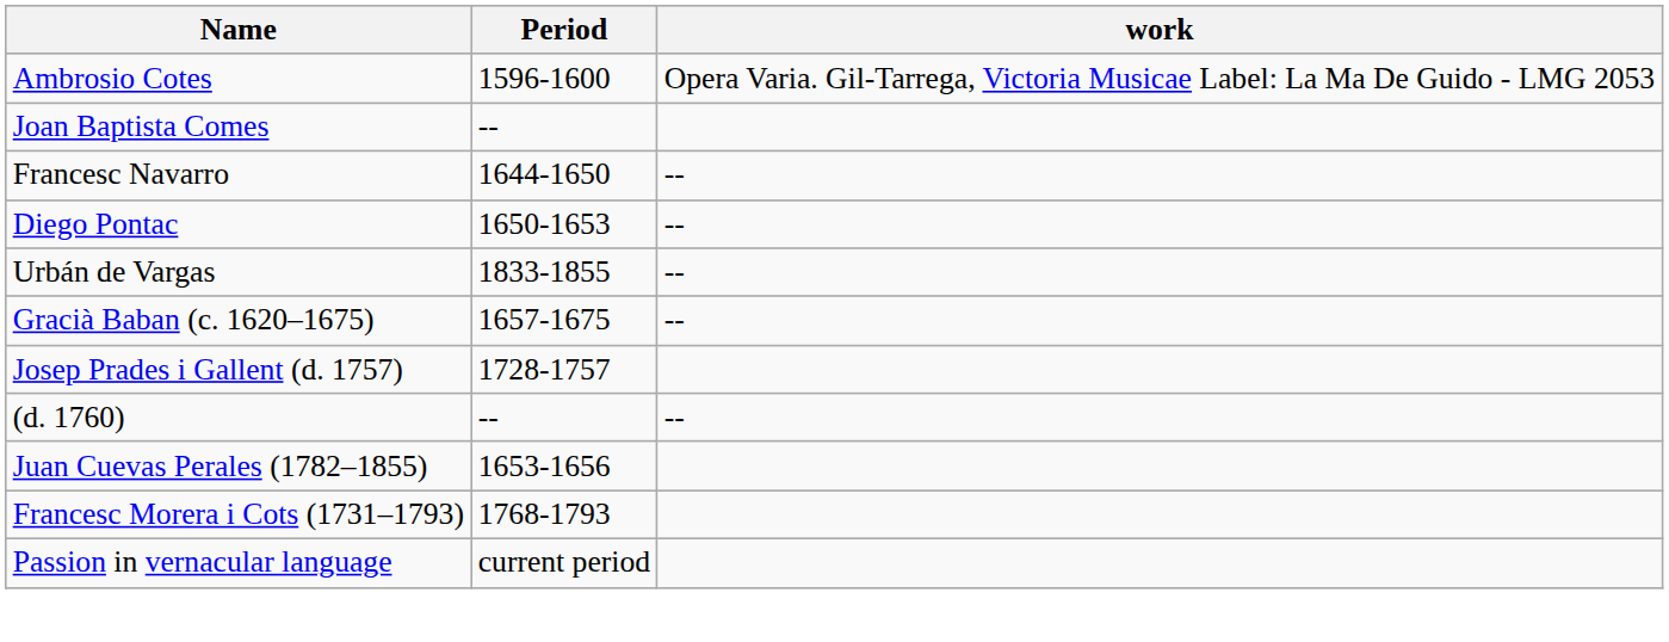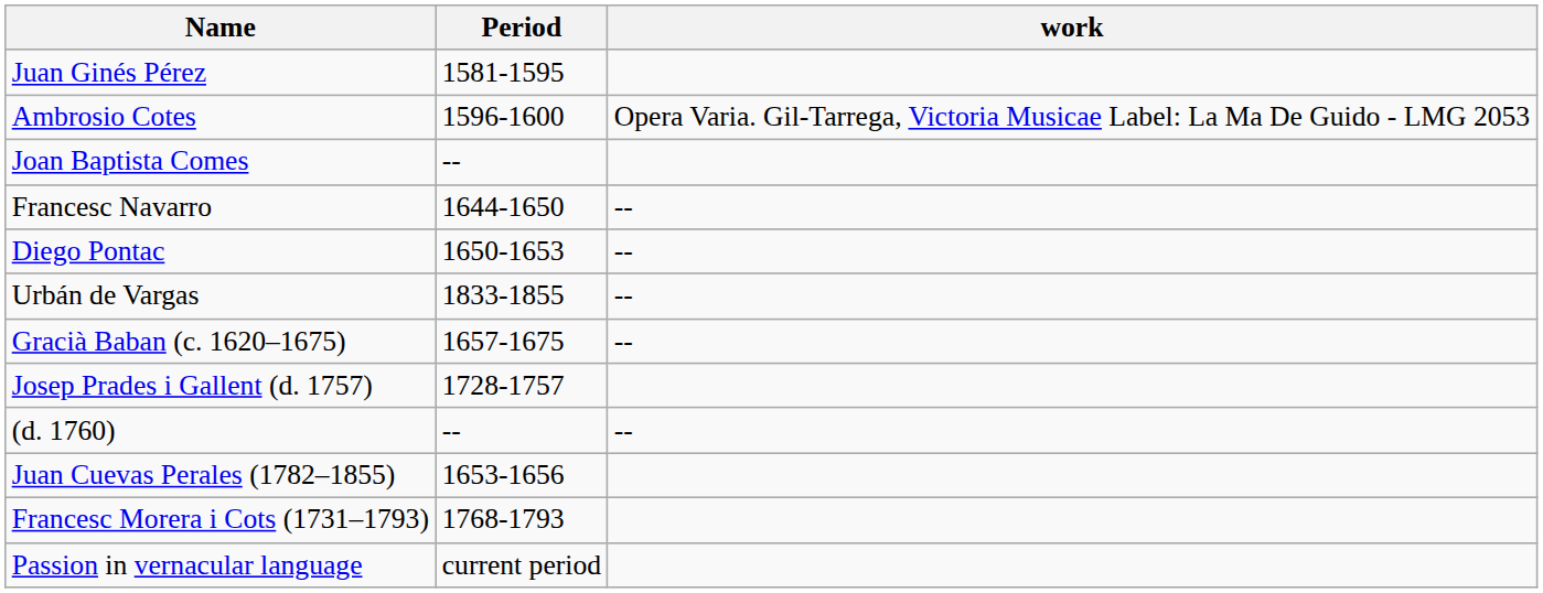+ row: Juan Ginés Pérez | 1581-1595
